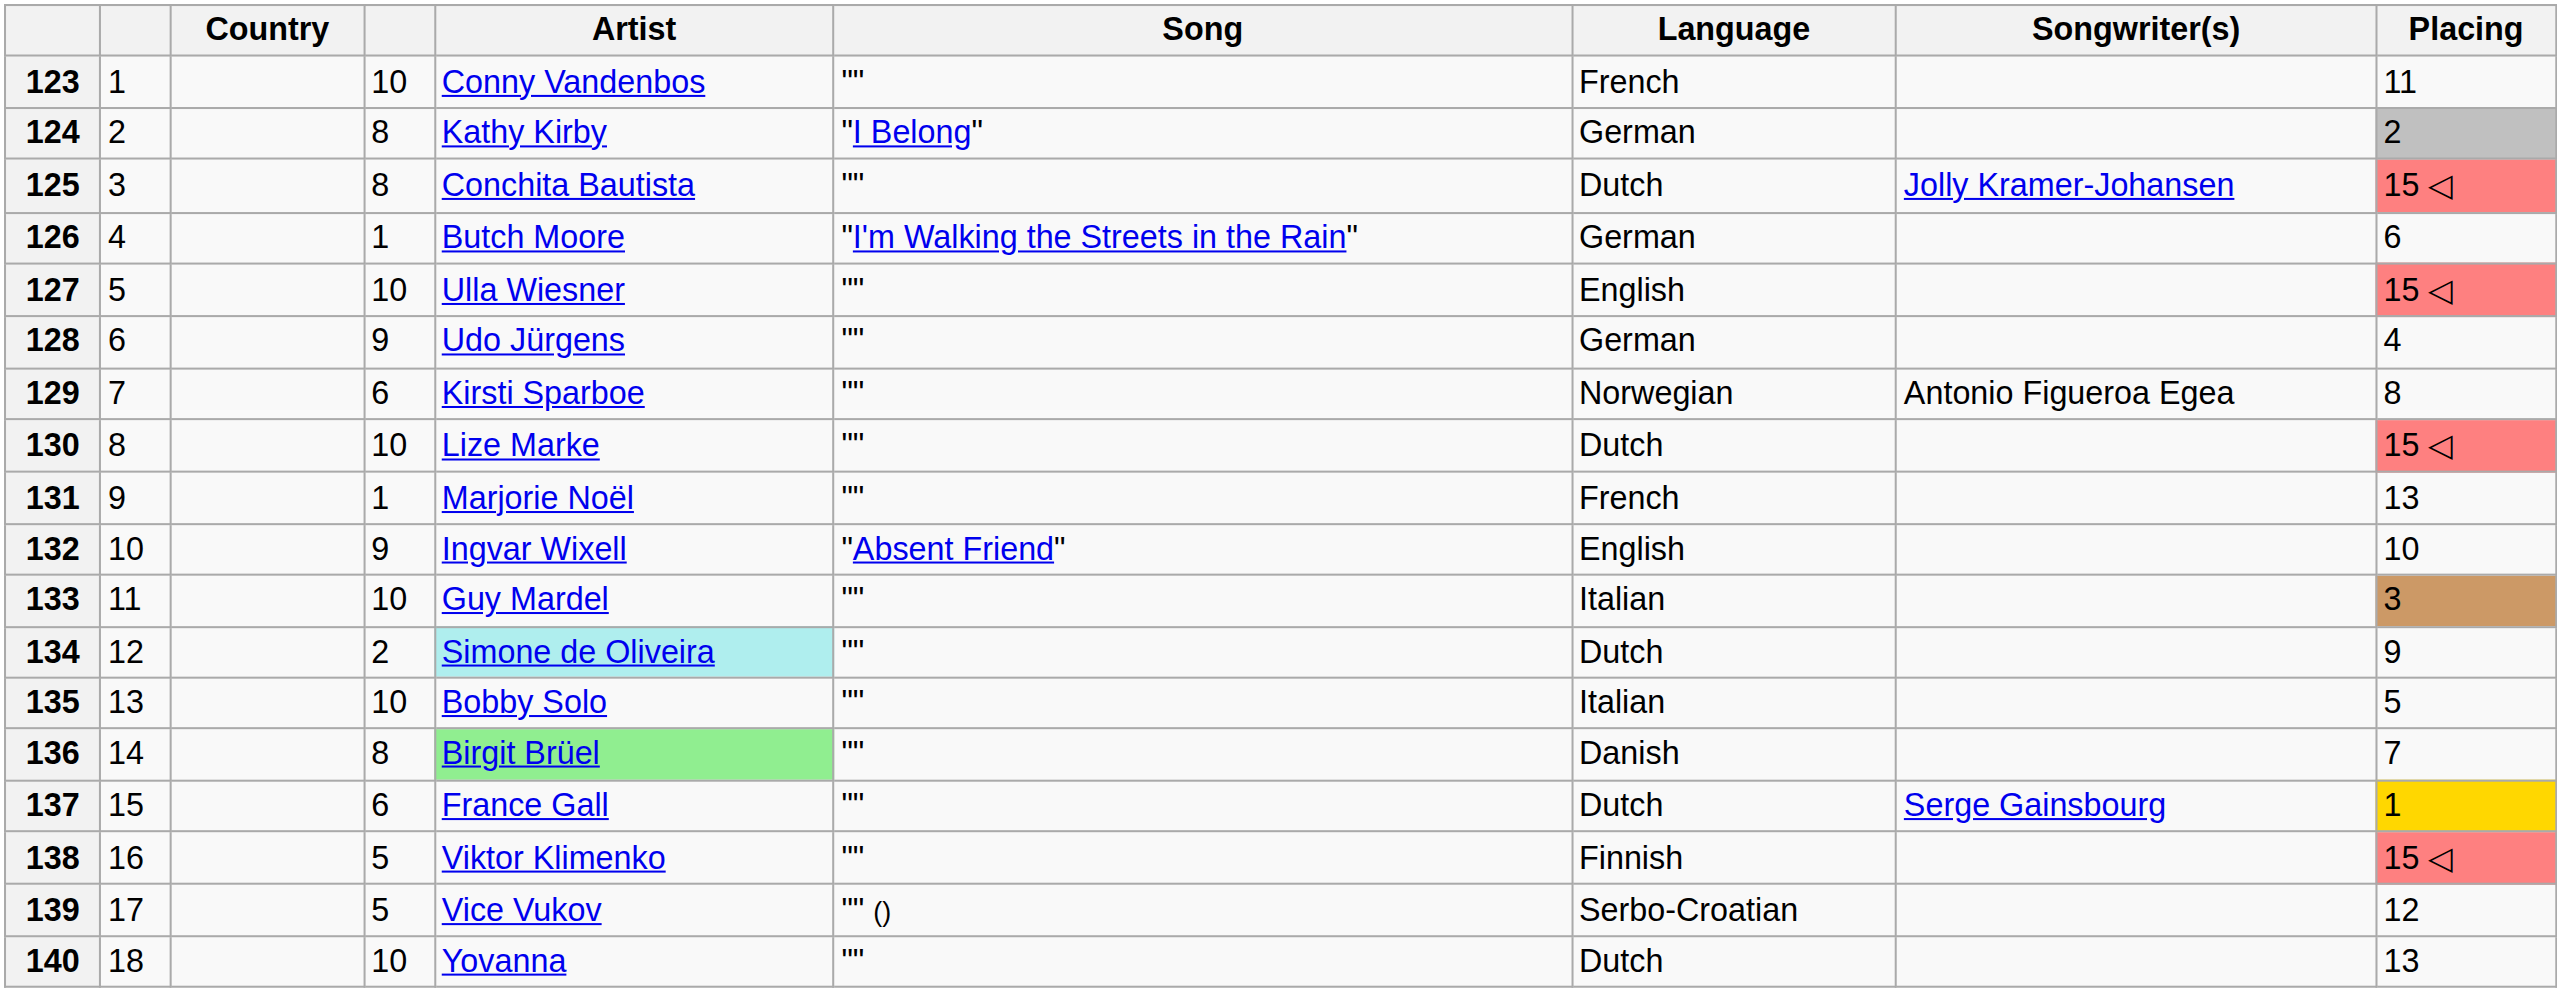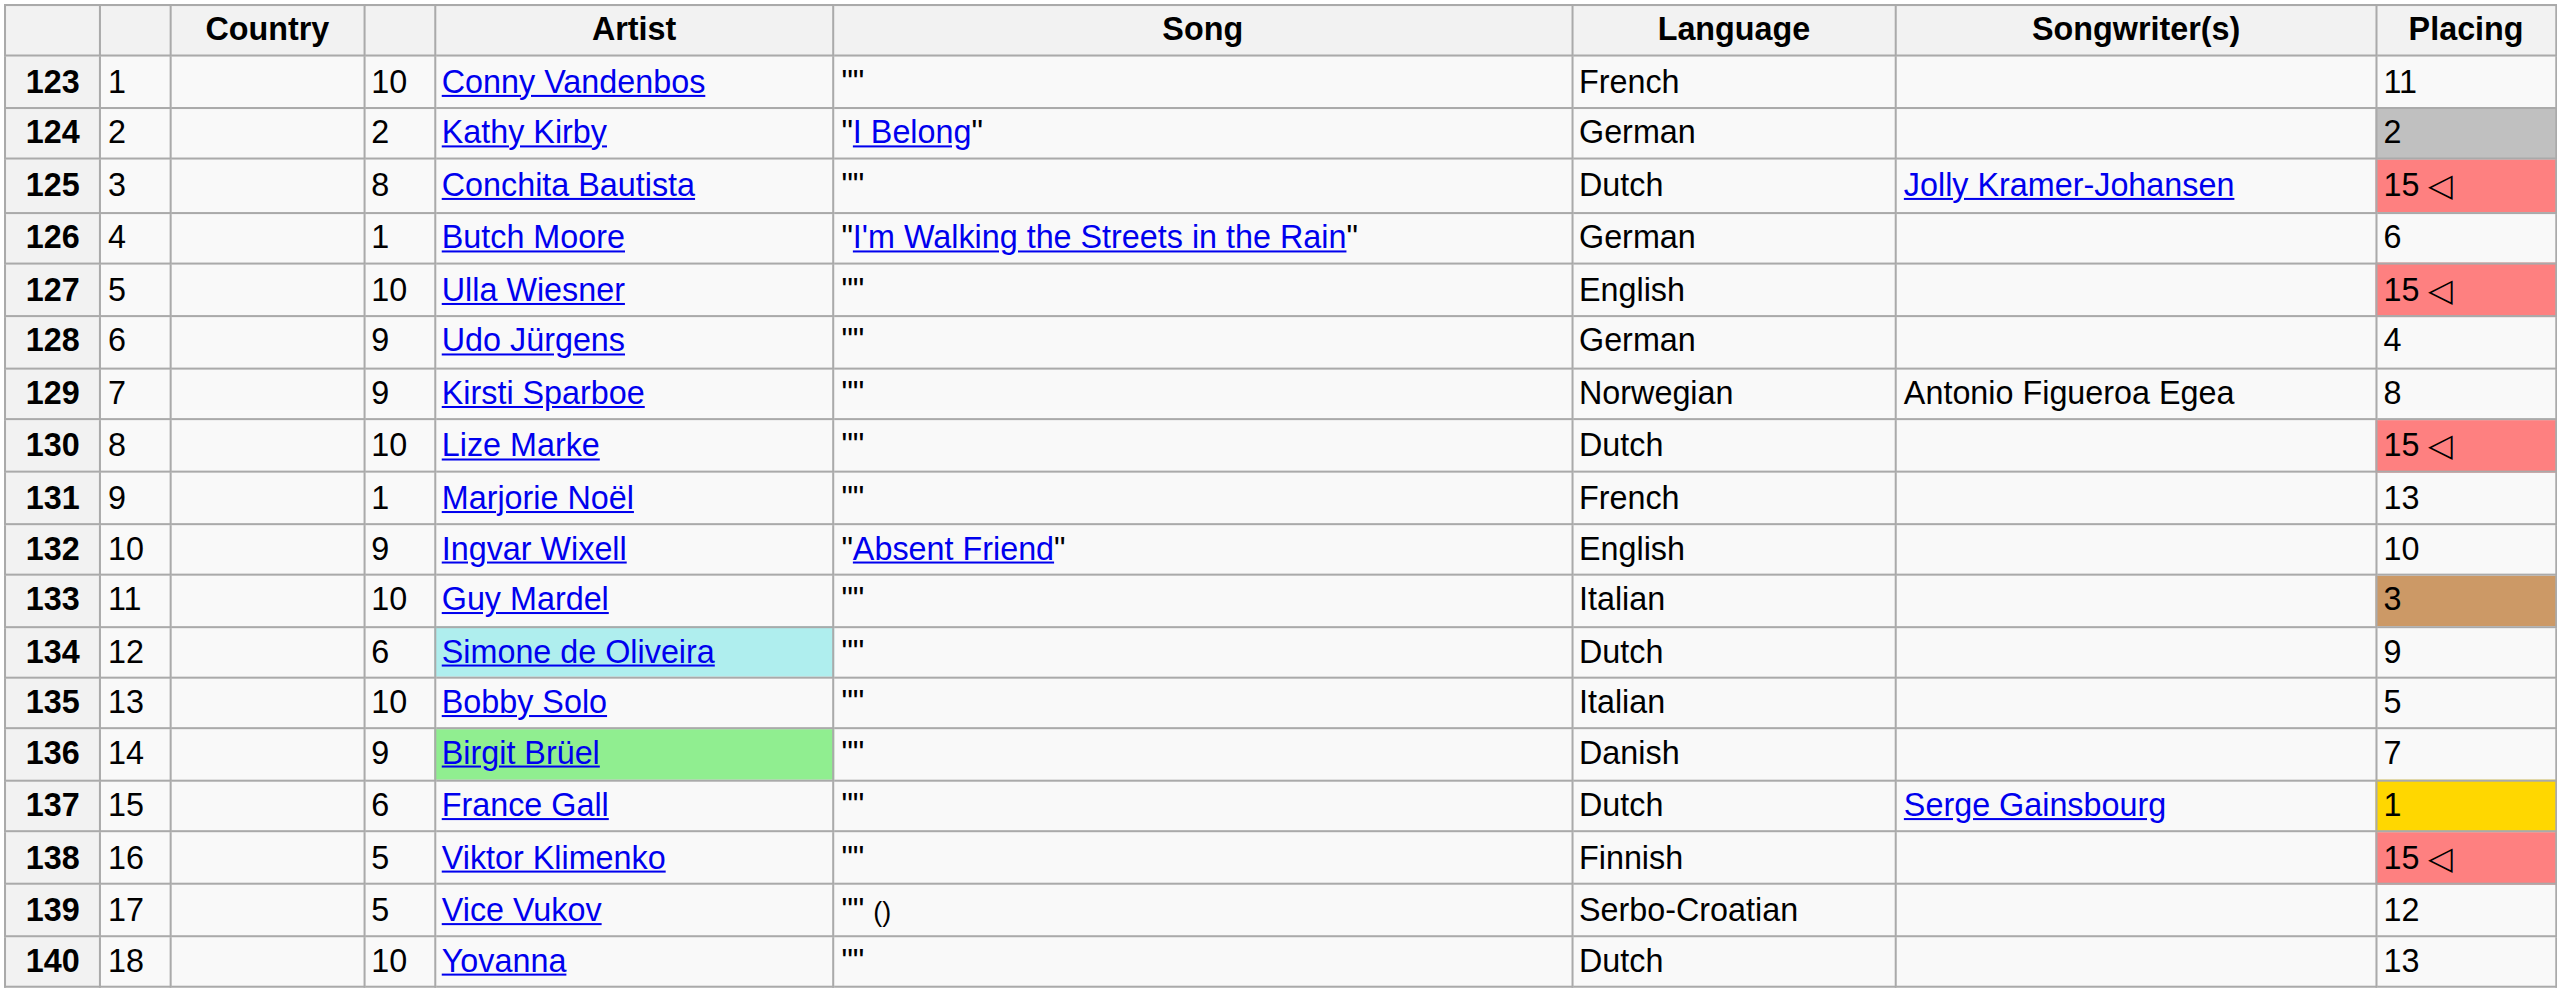124 | column 4: 8 -> 2
129 | column 4: 6 -> 9
134 | column 4: 2 -> 6
136 | column 4: 8 -> 9
